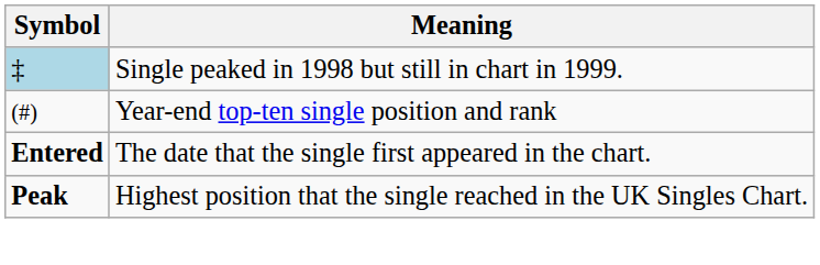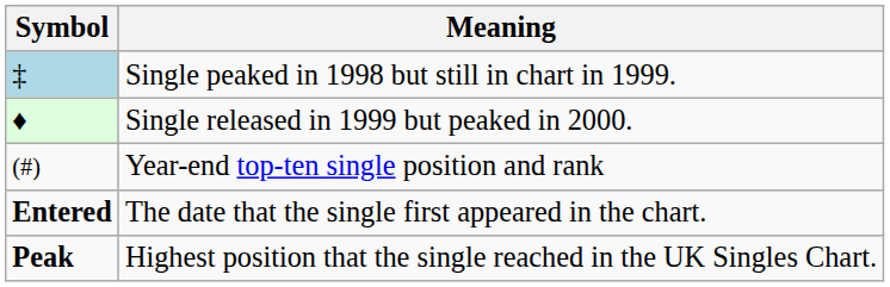+ row: ♦ | Single released in 1999 but peaked in 2000.
